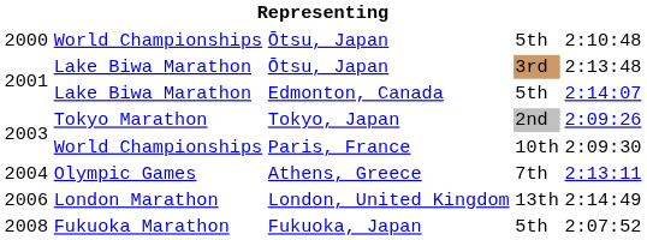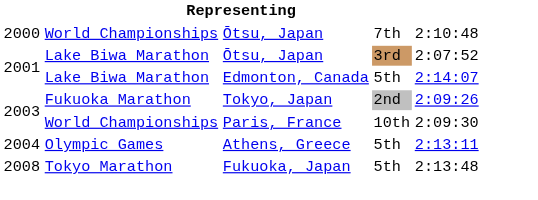2000 / Ōtsu, Japan | column 4: 5th -> 7th
2001 / Ōtsu, Japan | column 5: 2:13:48 -> 2:07:52
Tokyo, Japan | column 2: Tokyo Marathon -> Fukuoka Marathon
Athens, Greece | column 4: 7th -> 5th
- row: 2006 | London Marathon | London, United Kingdom | 13th | 2:14:49
Fukuoka, Japan | column 2: Fukuoka Marathon -> Tokyo Marathon
Fukuoka, Japan | column 5: 2:07:52 -> 2:13:48
